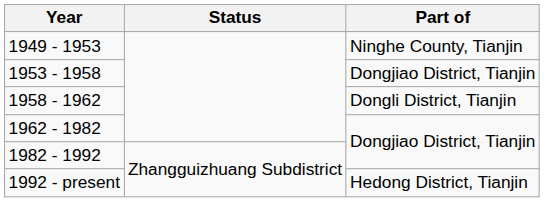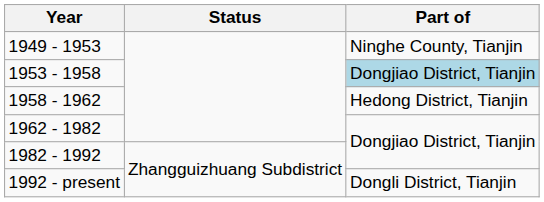1953 - 1958 | Part of: no background -> lightblue background
1958 - 1962 | Part of: Dongli District, Tianjin -> Hedong District, Tianjin
1992 - present | Part of: Hedong District, Tianjin -> Dongli District, Tianjin
